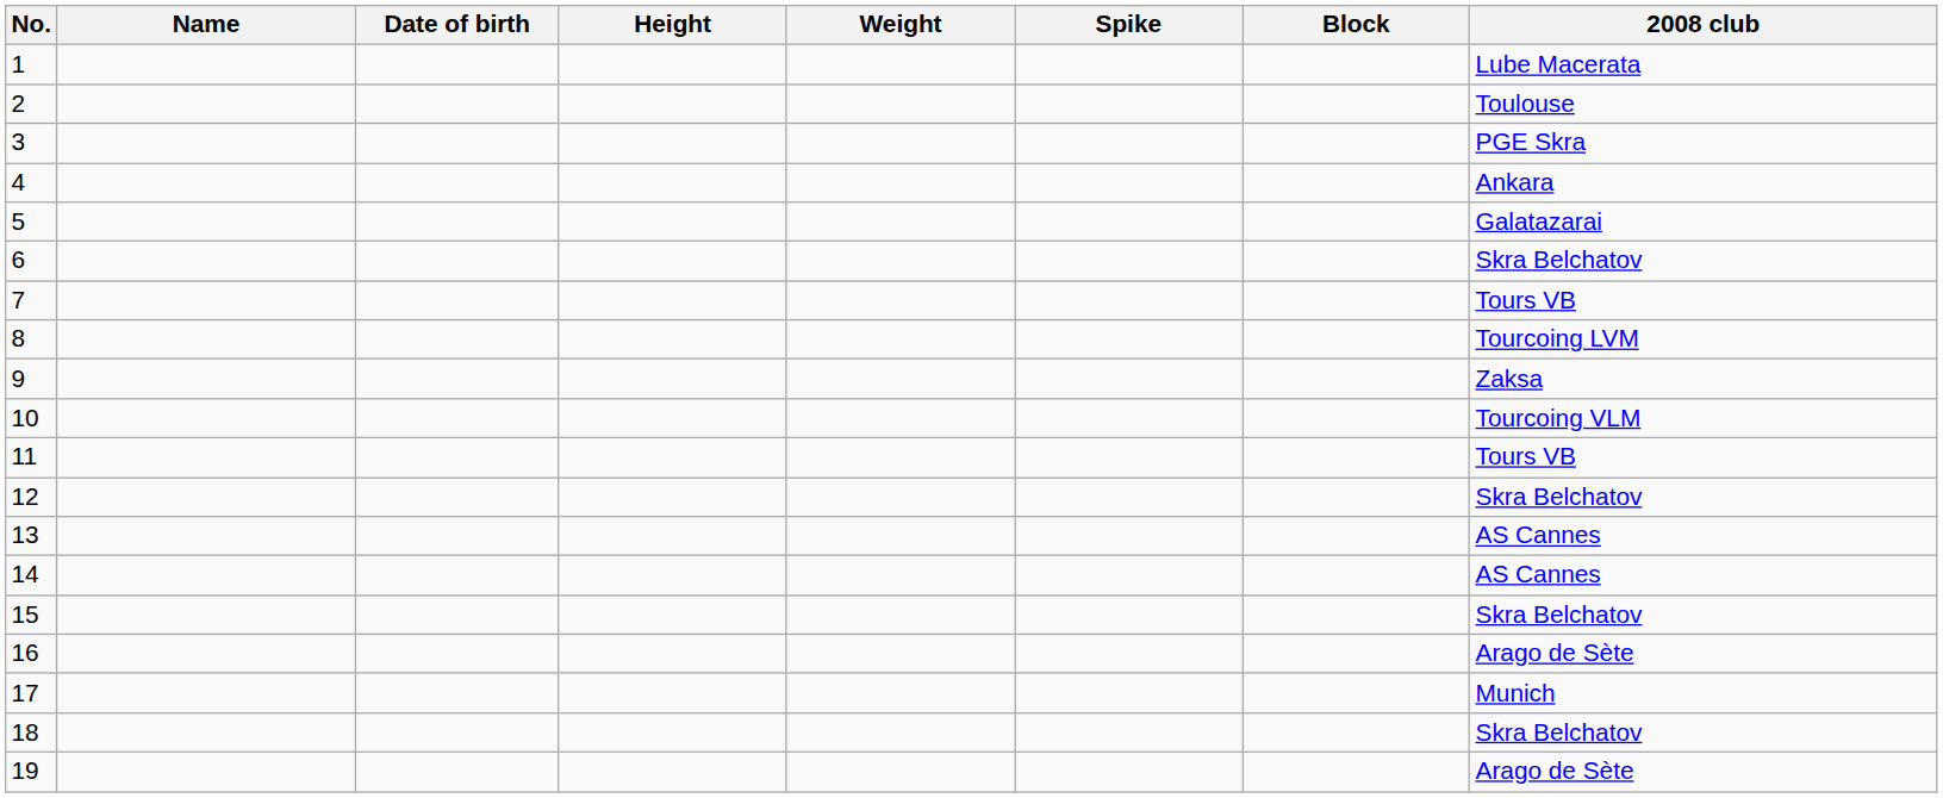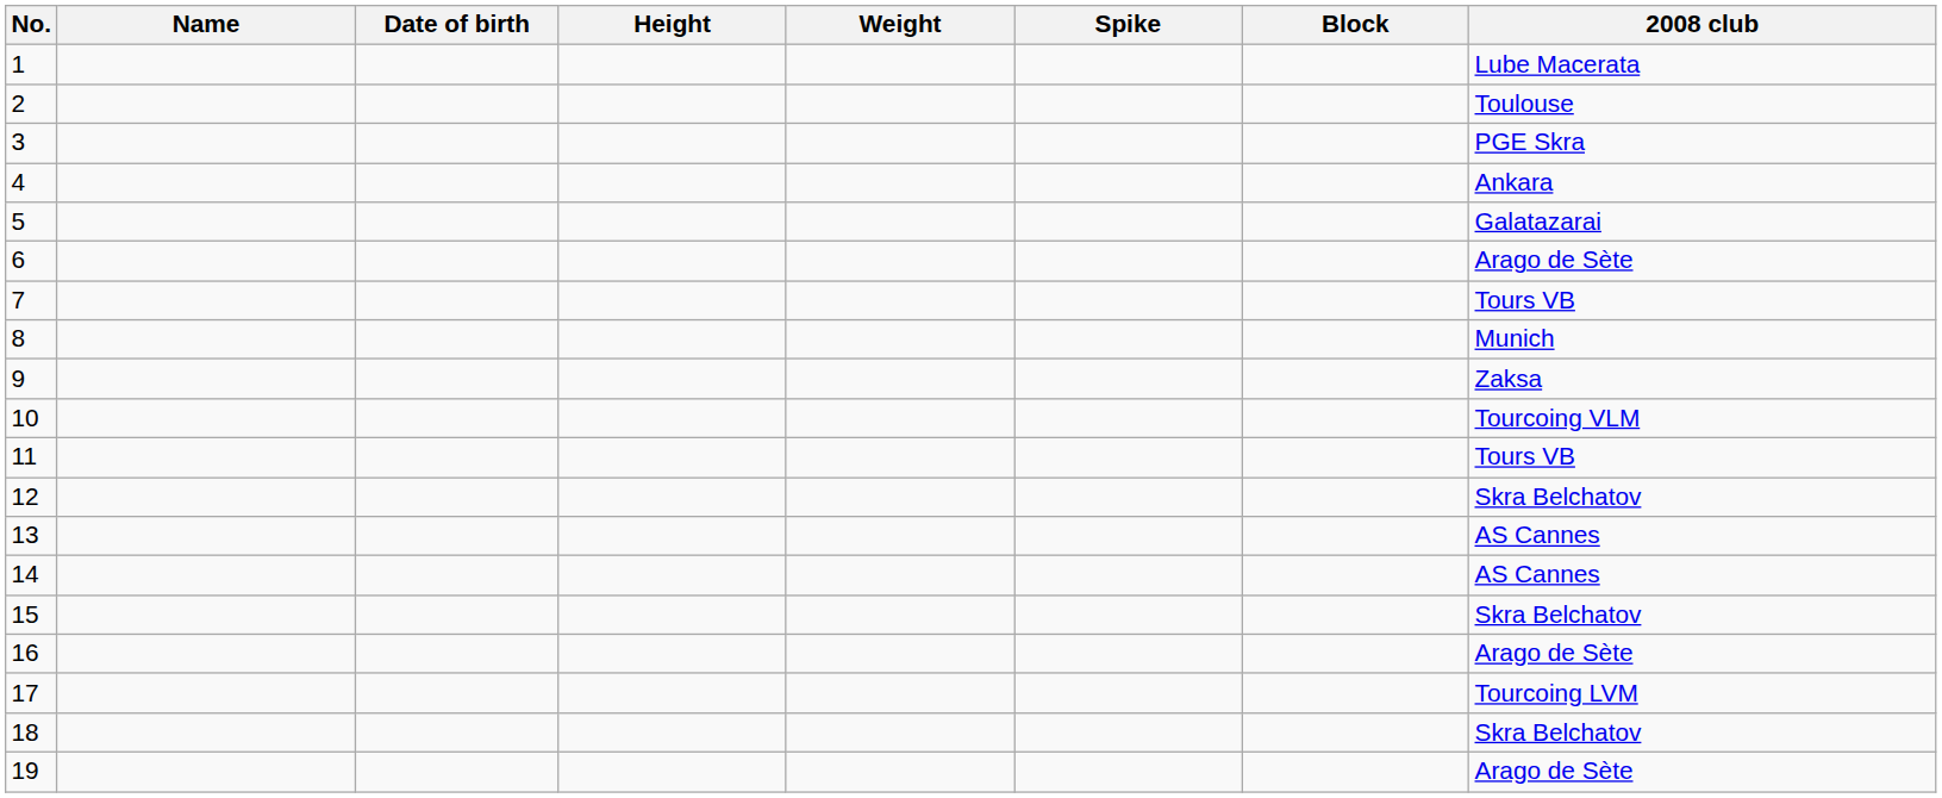6 | 2008 club: Skra Belchatov -> Arago de Sète
8 | 2008 club: Tourcoing LVM -> Munich
17 | 2008 club: Munich -> Tourcoing LVM
